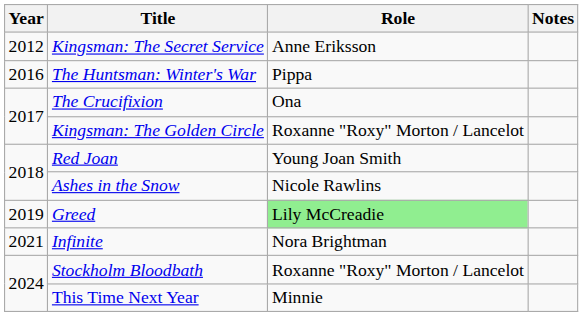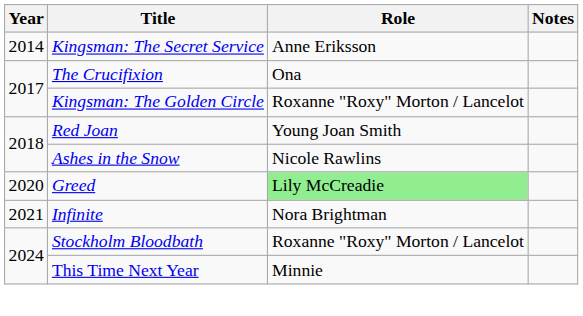Kingsman: The Secret Service | Year: 2012 -> 2014
- row: 2016 | The Huntsman: Winter's War | Pippa
Greed | Year: 2019 -> 2020
